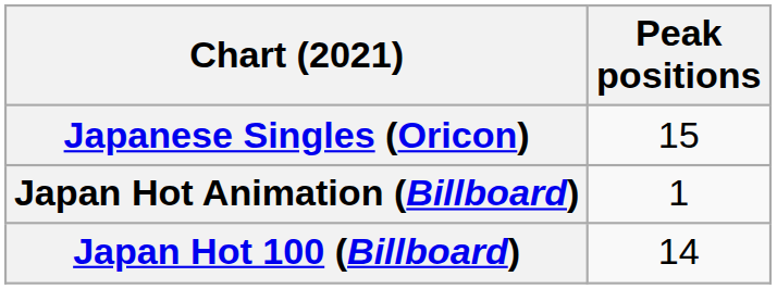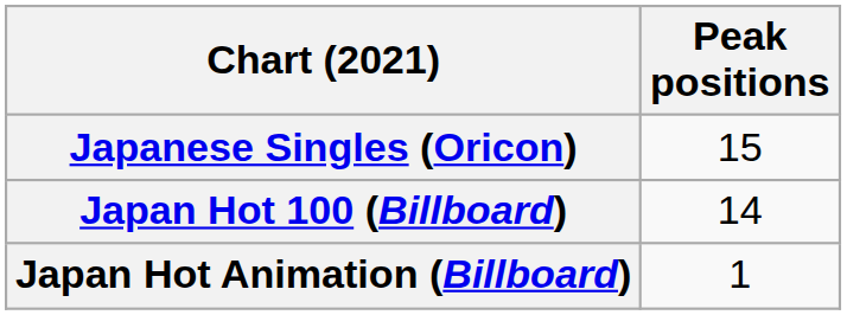rows swapped: Japan Hot 100 (Billboard) <-> Japan Hot Animation (Billboard)
